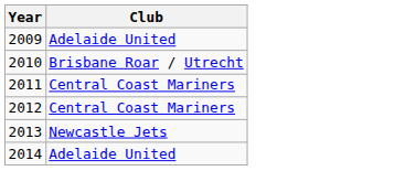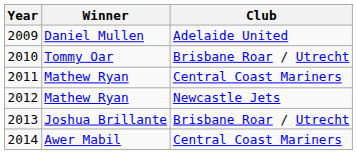+ column: Winner | Daniel Mullen | Tommy Oar | Mathew Ryan | Mathew Ryan | Joshua Brillante | Awer Mabil
2012 | Club: Central Coast Mariners -> Newcastle Jets
2013 | Club: Newcastle Jets -> Brisbane Roar / Utrecht
2014 | Club: Adelaide United -> Central Coast Mariners
